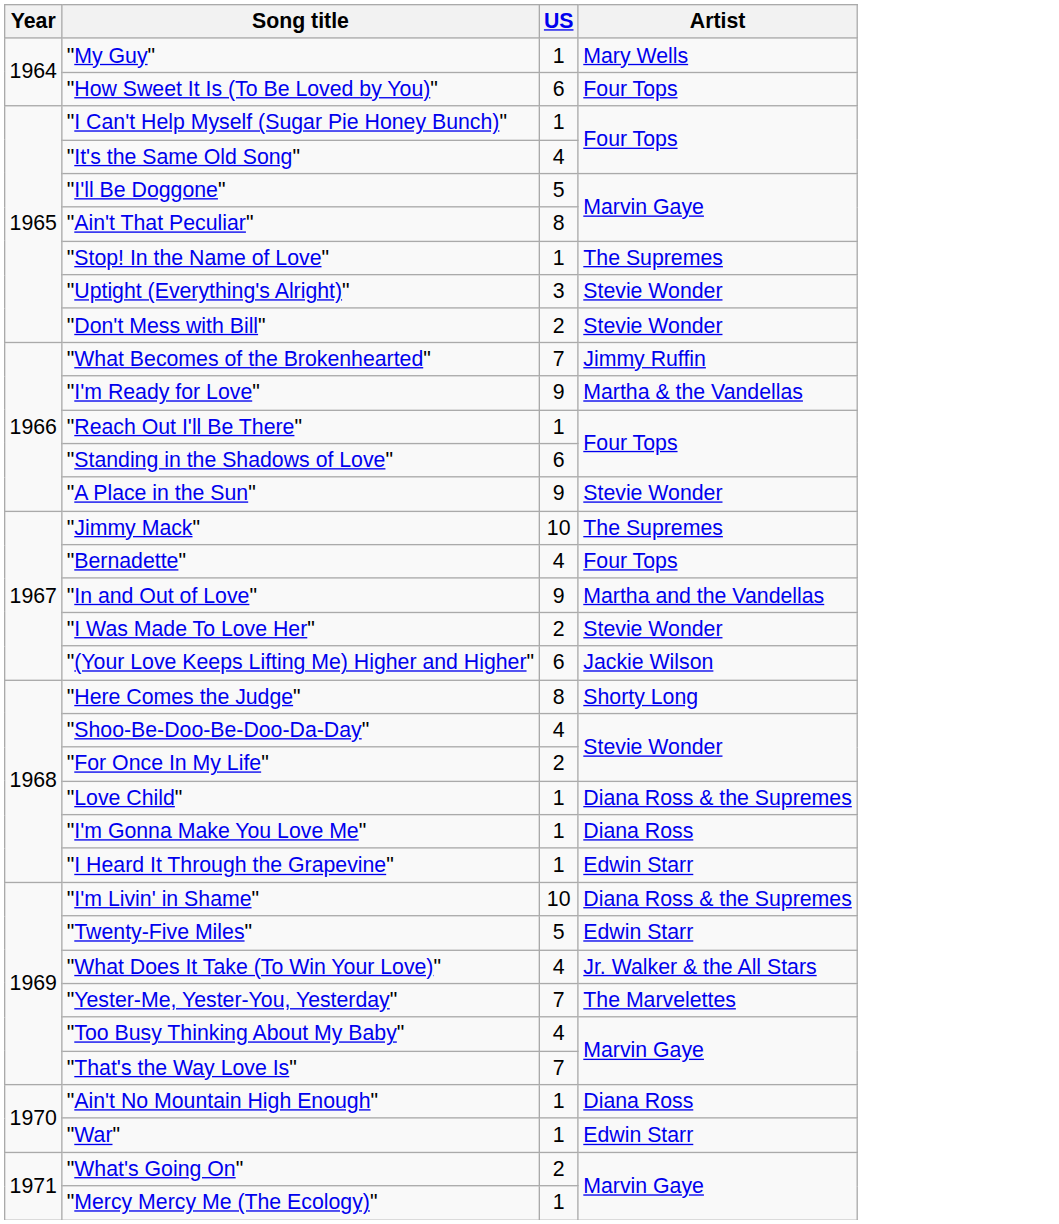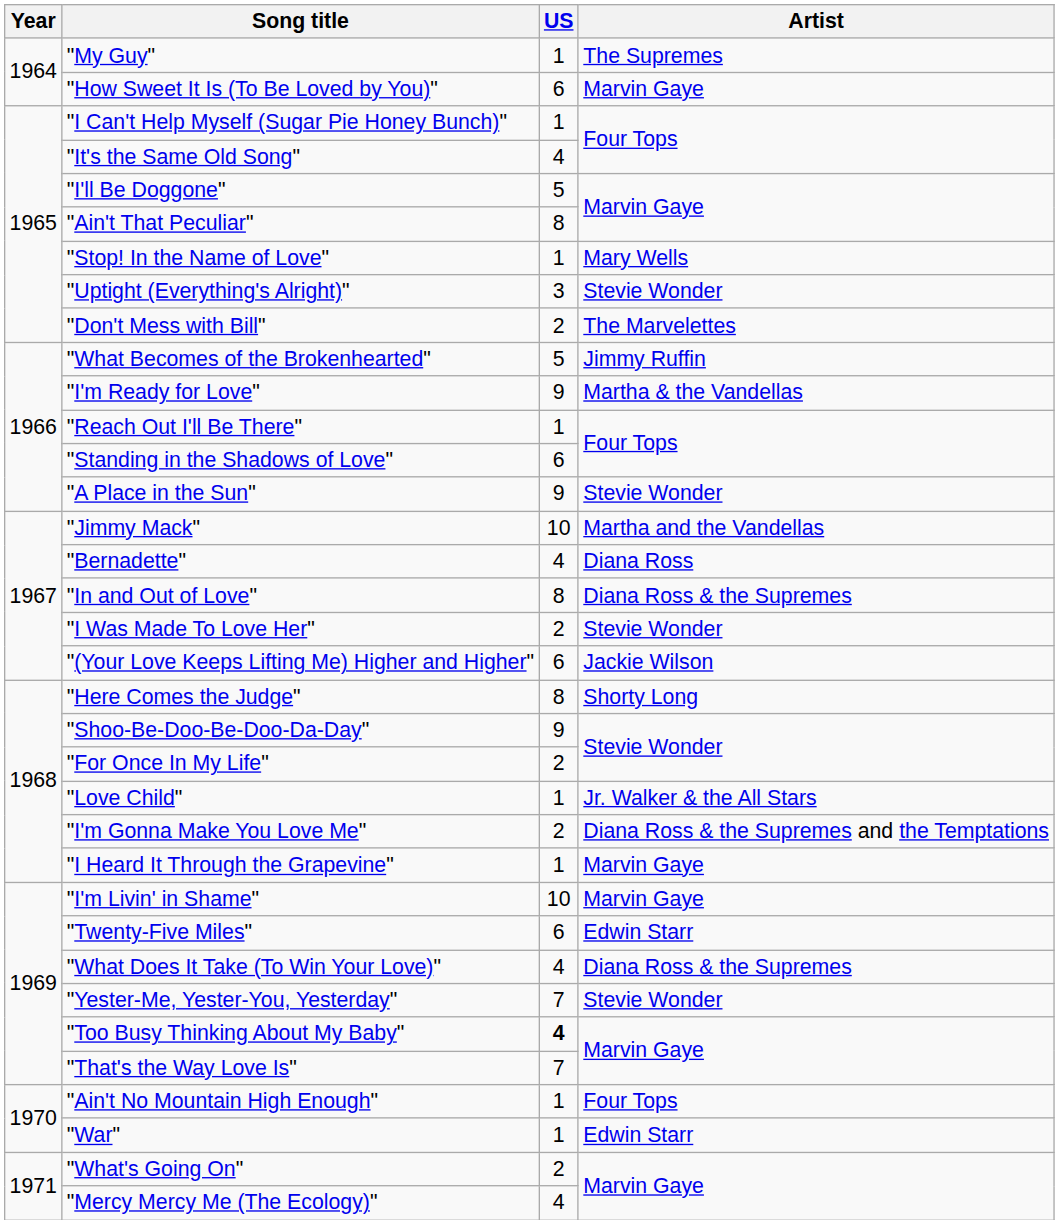"My Guy" | Artist: Mary Wells -> The Supremes
"How Sweet It Is (To Be Loved by You)" | Artist: Four Tops -> Marvin Gaye
"Stop! In the Name of Love" | Artist: The Supremes -> Mary Wells
"Don't Mess with Bill" | Artist: Stevie Wonder -> The Marvelettes
"What Becomes of the Brokenhearted" | US: 7 -> 5
"Jimmy Mack" | Artist: The Supremes -> Martha and the Vandellas
"Bernadette" | Artist: Four Tops -> Diana Ross
"In and Out of Love" | US: 9 -> 8
"In and Out of Love" | Artist: Martha and the Vandellas -> Diana Ross & the Supremes
"Shoo-Be-Doo-Be-Doo-Da-Day" | US: 4 -> 9
"Love Child" | Artist: Diana Ross & the Supremes -> Jr. Walker & the All Stars
"I'm Gonna Make You Love Me" | US: 1 -> 2
"I'm Gonna Make You Love Me" | Artist: Diana Ross -> Diana Ross & the Supremes and the Temptations
"I Heard It Through the Grapevine" | Artist: Edwin Starr -> Marvin Gaye
"I'm Livin' in Shame" | Artist: Diana Ross & the Supremes -> Marvin Gaye
"Twenty-Five Miles" | US: 5 -> 6
"What Does It Take (To Win Your Love)" | Artist: Jr. Walker & the All Stars -> Diana Ross & the Supremes
"Yester-Me, Yester-You, Yesterday" | Artist: The Marvelettes -> Stevie Wonder
"Too Busy Thinking About My Baby" | US: normal -> bold
"Ain't No Mountain High Enough" | Artist: Diana Ross -> Four Tops
"Mercy Mercy Me (The Ecology)" | US: 1 -> 4
